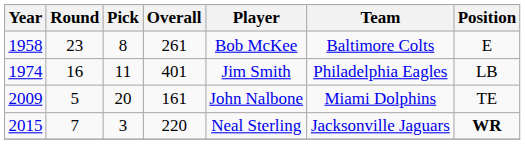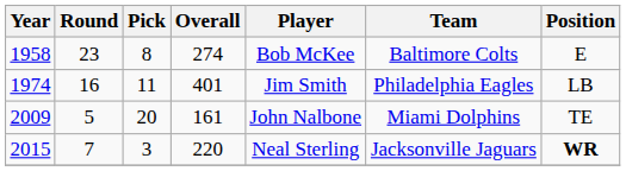1958 | Overall: 261 -> 274
